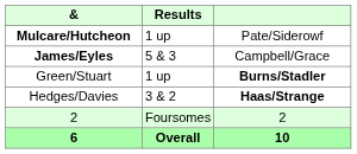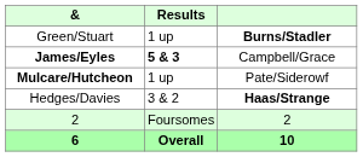rows swapped: Mulcare/Hutcheon <-> Green/Stuart
James/Eyles | Results: normal -> bold
